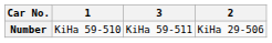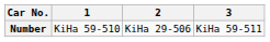columns swapped: 2 <-> 3
